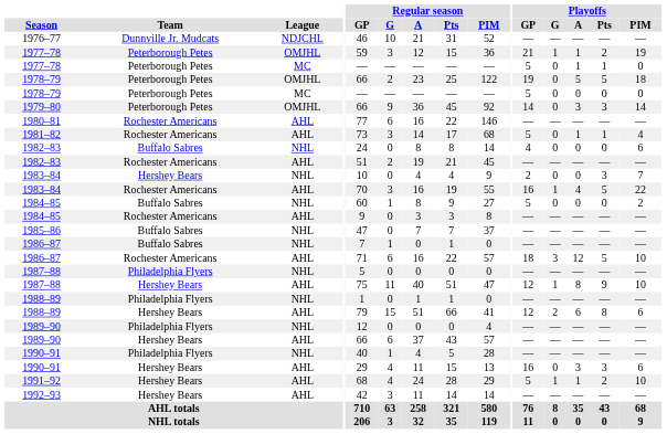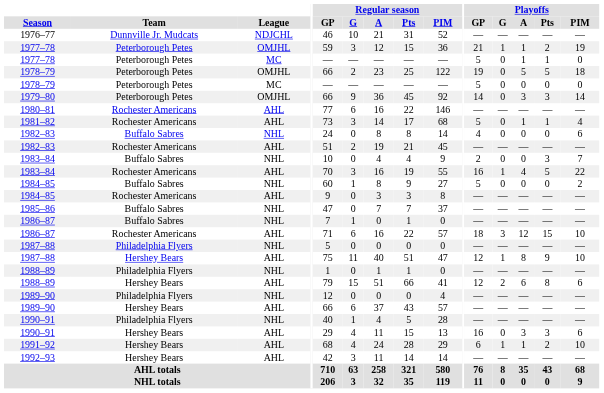1983–84 / NHL | Team: Hershey Bears -> Buffalo Sabres
1986–87 / AHL | Playoffs / Pts: 5 -> 15
1991–92 | Playoffs / GP: 5 -> 6
